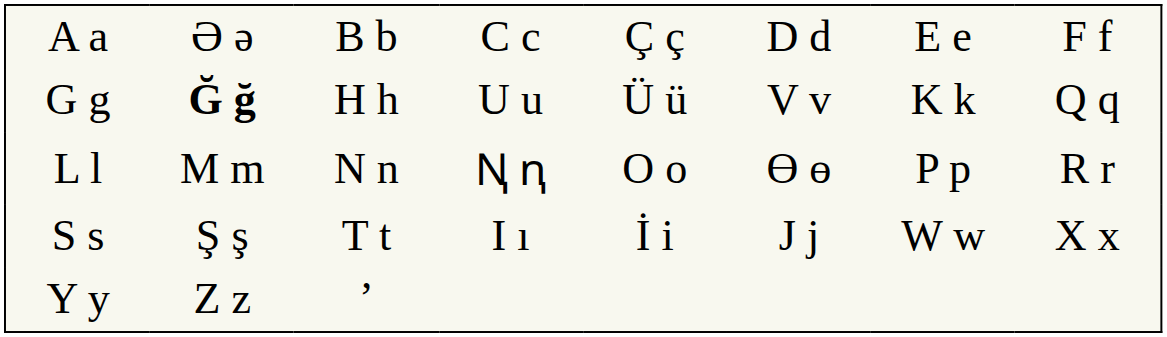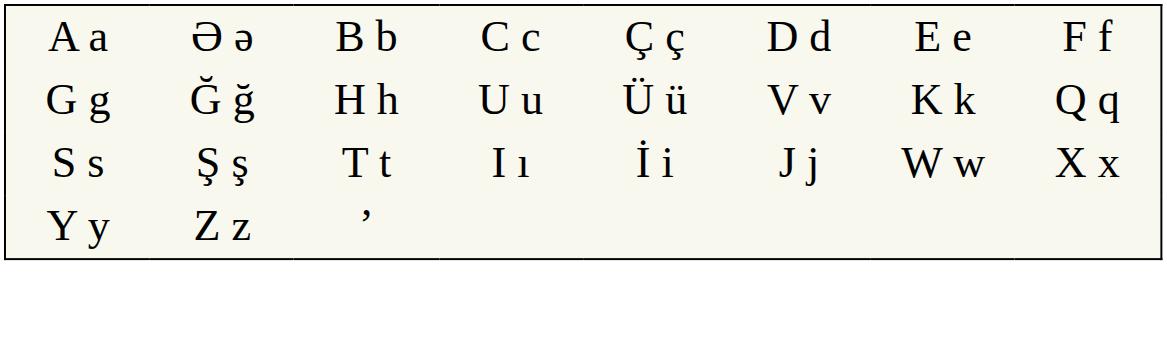G g | column 2: bold -> normal
- row: L l | M m | N n | Ꞑ ꞑ | O o | Ɵ ɵ | P p | R r
